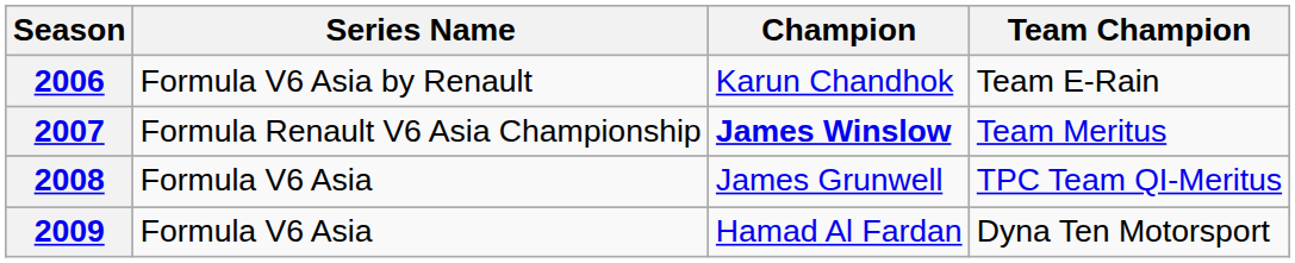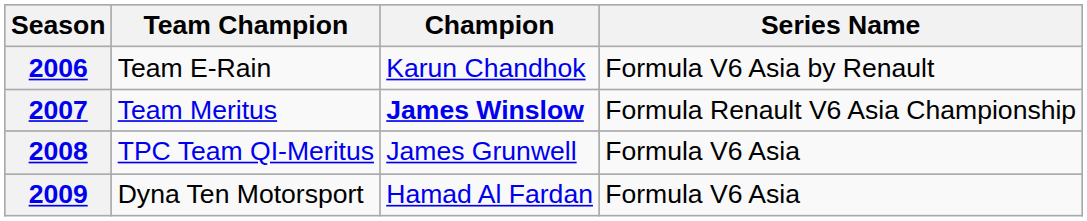columns swapped: Series Name <-> Team Champion
